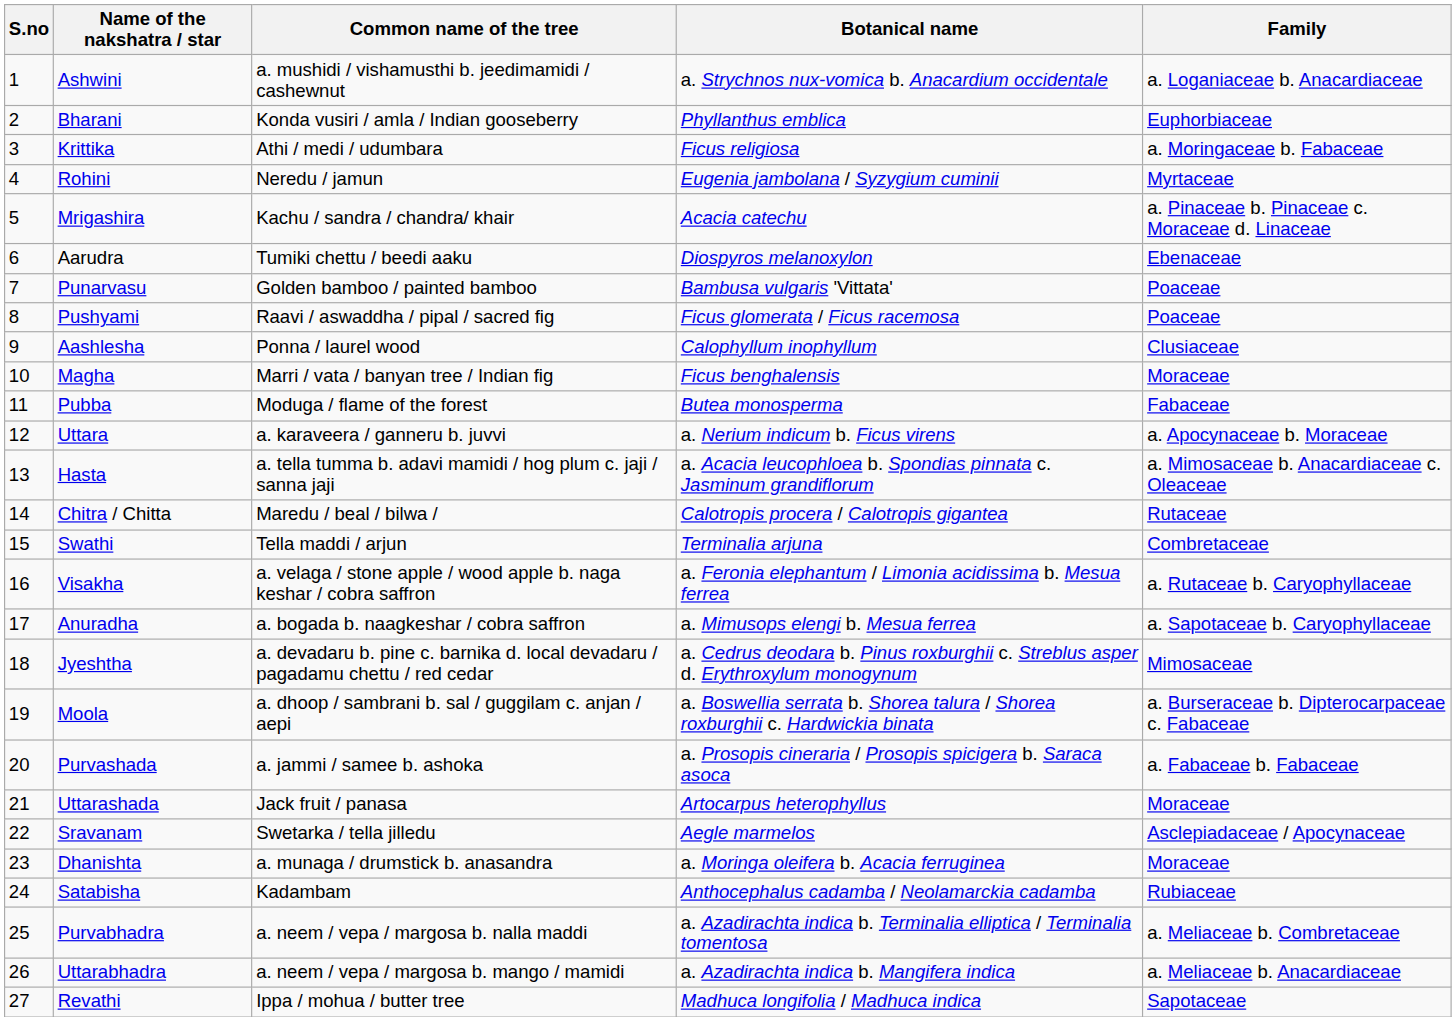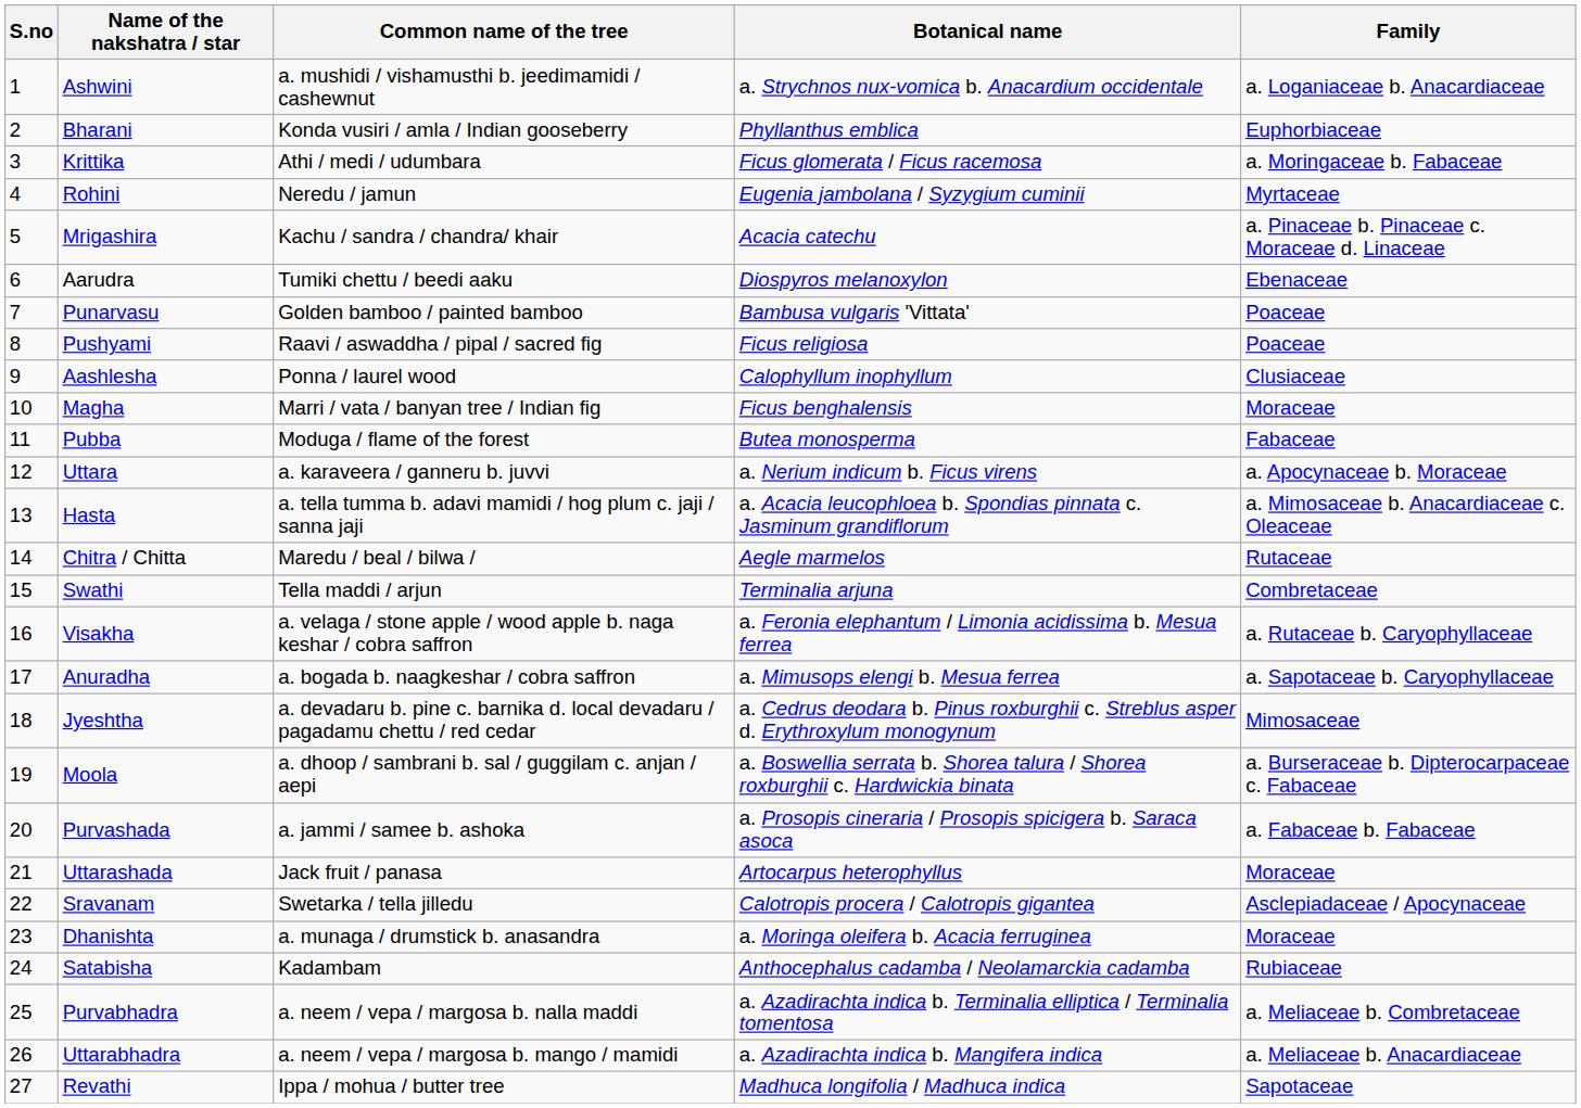Krittika | Botanical name: Ficus religiosa -> Ficus glomerata / Ficus racemosa
Pushyami | Botanical name: Ficus glomerata / Ficus racemosa -> Ficus religiosa
Chitra / Chitta | Botanical name: Calotropis procera / Calotropis gigantea -> Aegle marmelos
Sravanam | Botanical name: Aegle marmelos -> Calotropis procera / Calotropis gigantea
